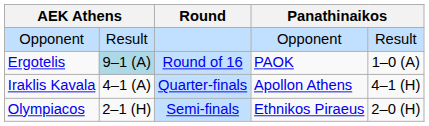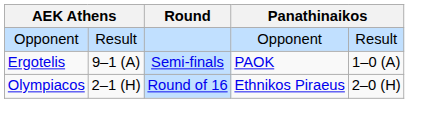Ergotelis | column 2: lightblue background -> no background
Ergotelis | Round: Round of 16 -> Semi-finals
- row: Iraklis Kavala | 4–1 (A) | Quarter-finals | Apollon Athens | 4–1 (H)
Olympiacos | Round: Semi-finals -> Round of 16
